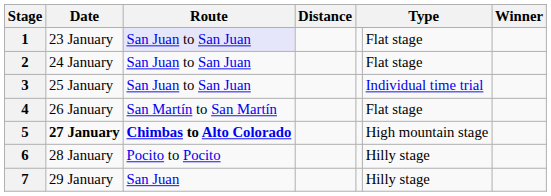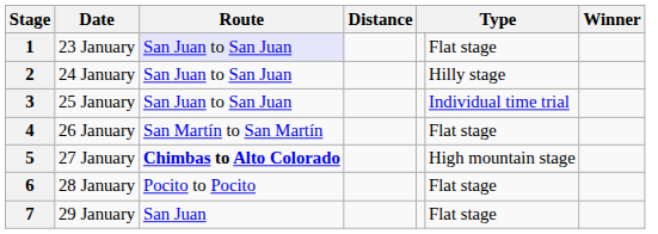2 | column 6: Flat stage -> Hilly stage
5 | Date: bold -> normal
6 | column 6: Hilly stage -> Flat stage
7 | column 6: Hilly stage -> Flat stage
